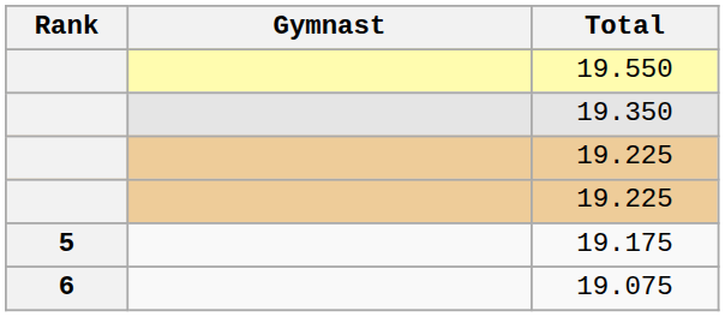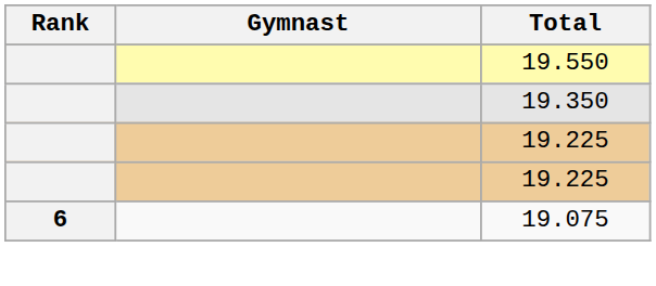- row: 5 | 19.175
